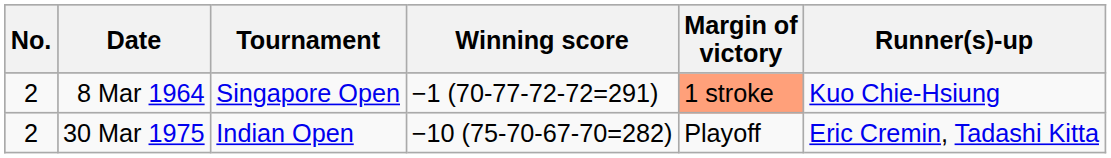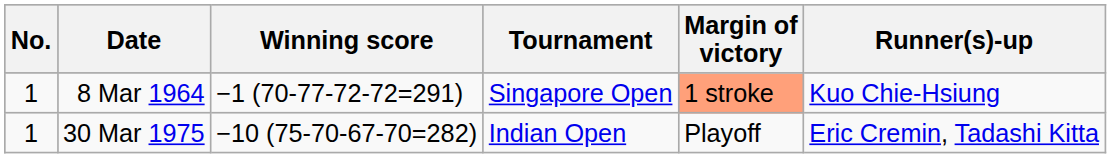columns swapped: Tournament <-> Winning score
8 Mar 1964 | No.: 2 -> 1
30 Mar 1975 | No.: 2 -> 1
